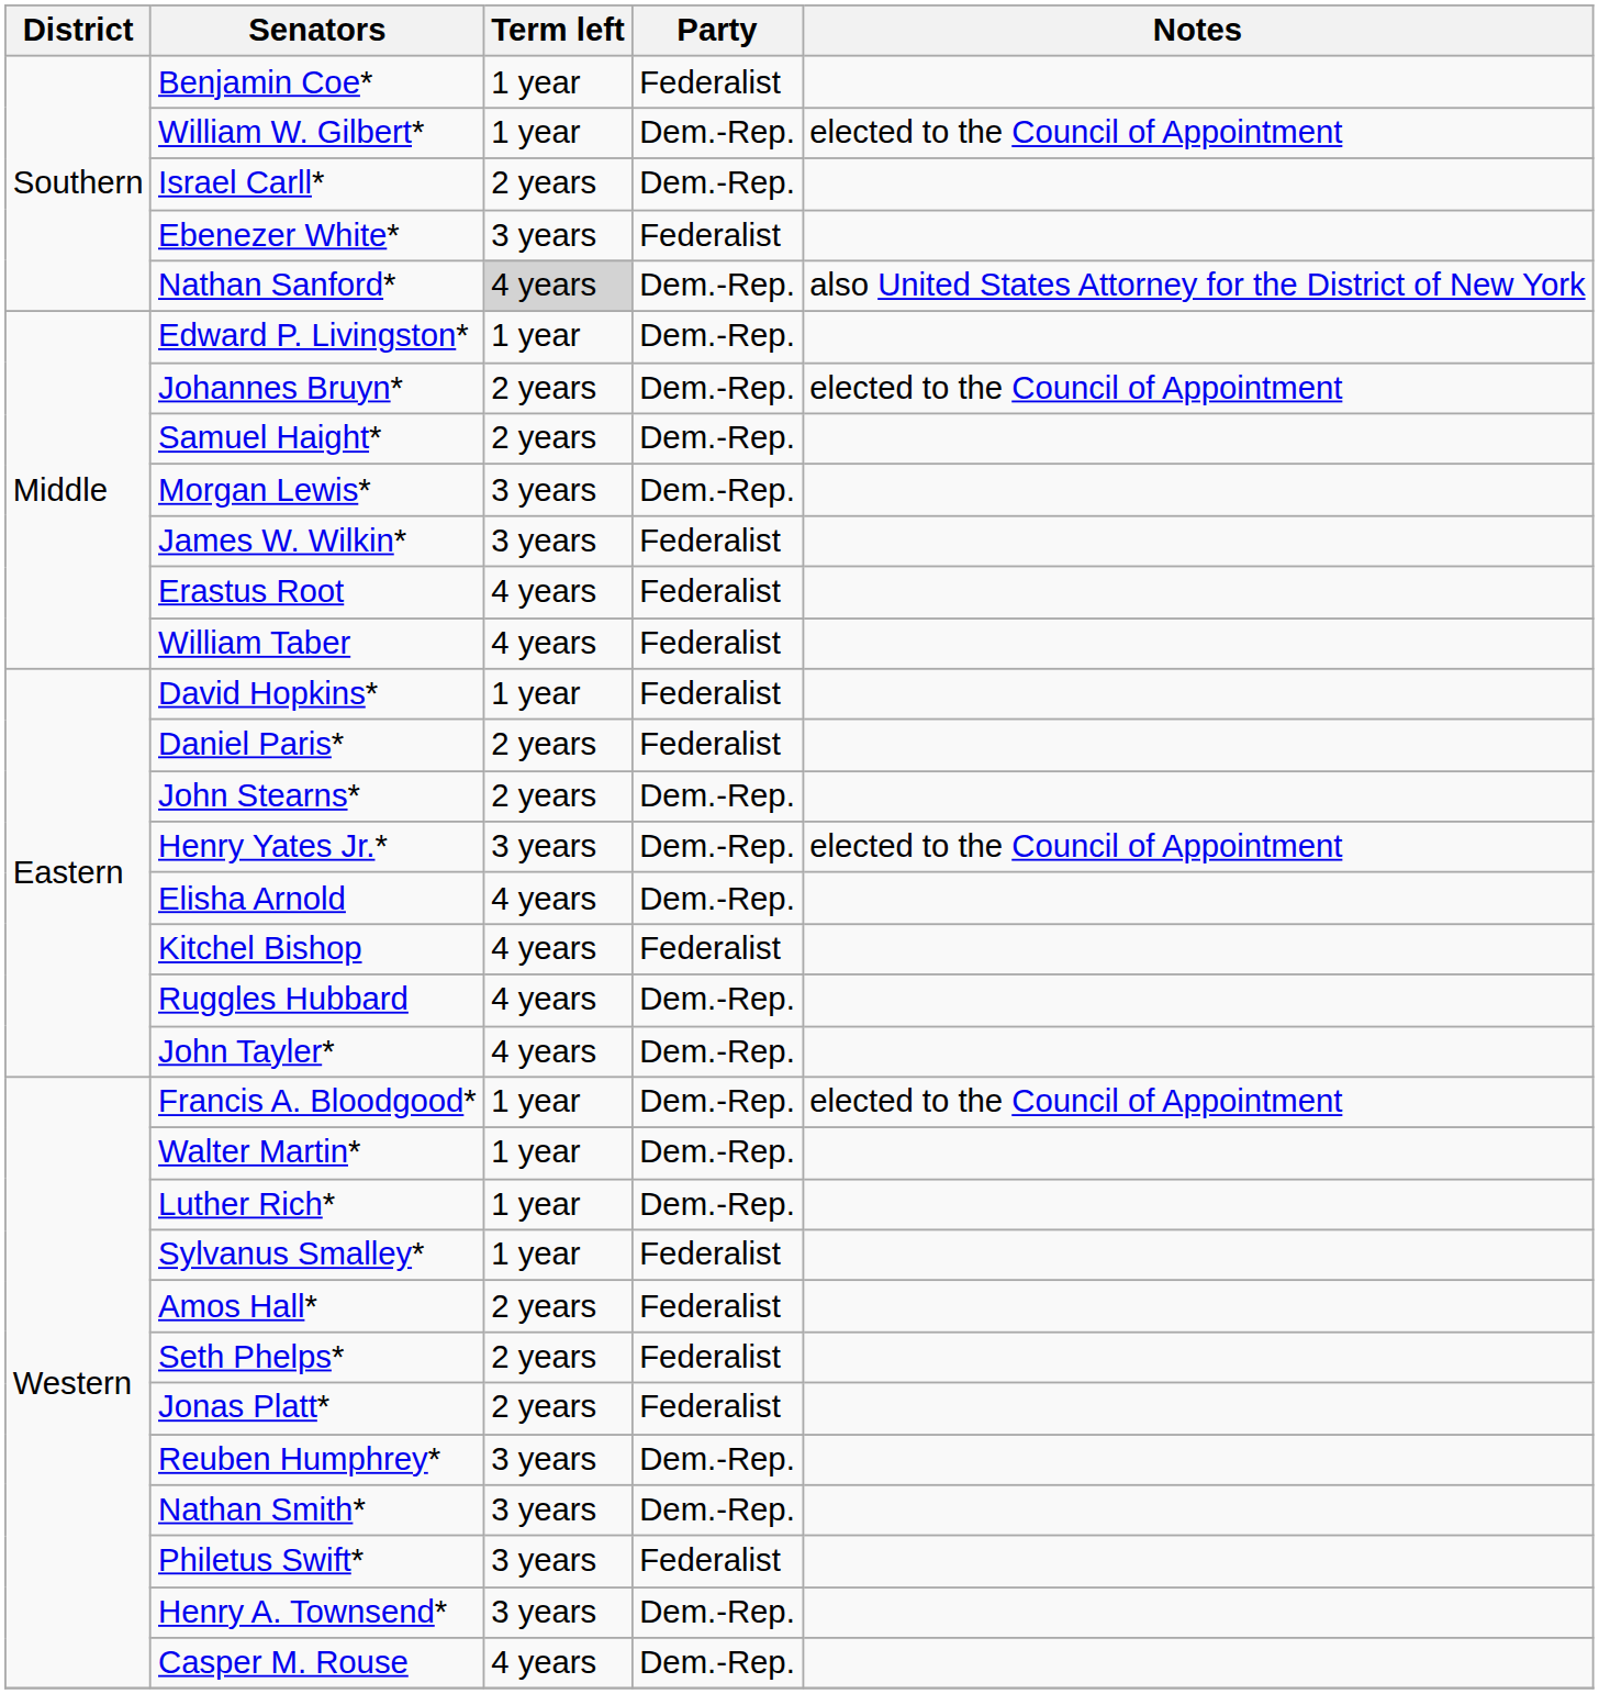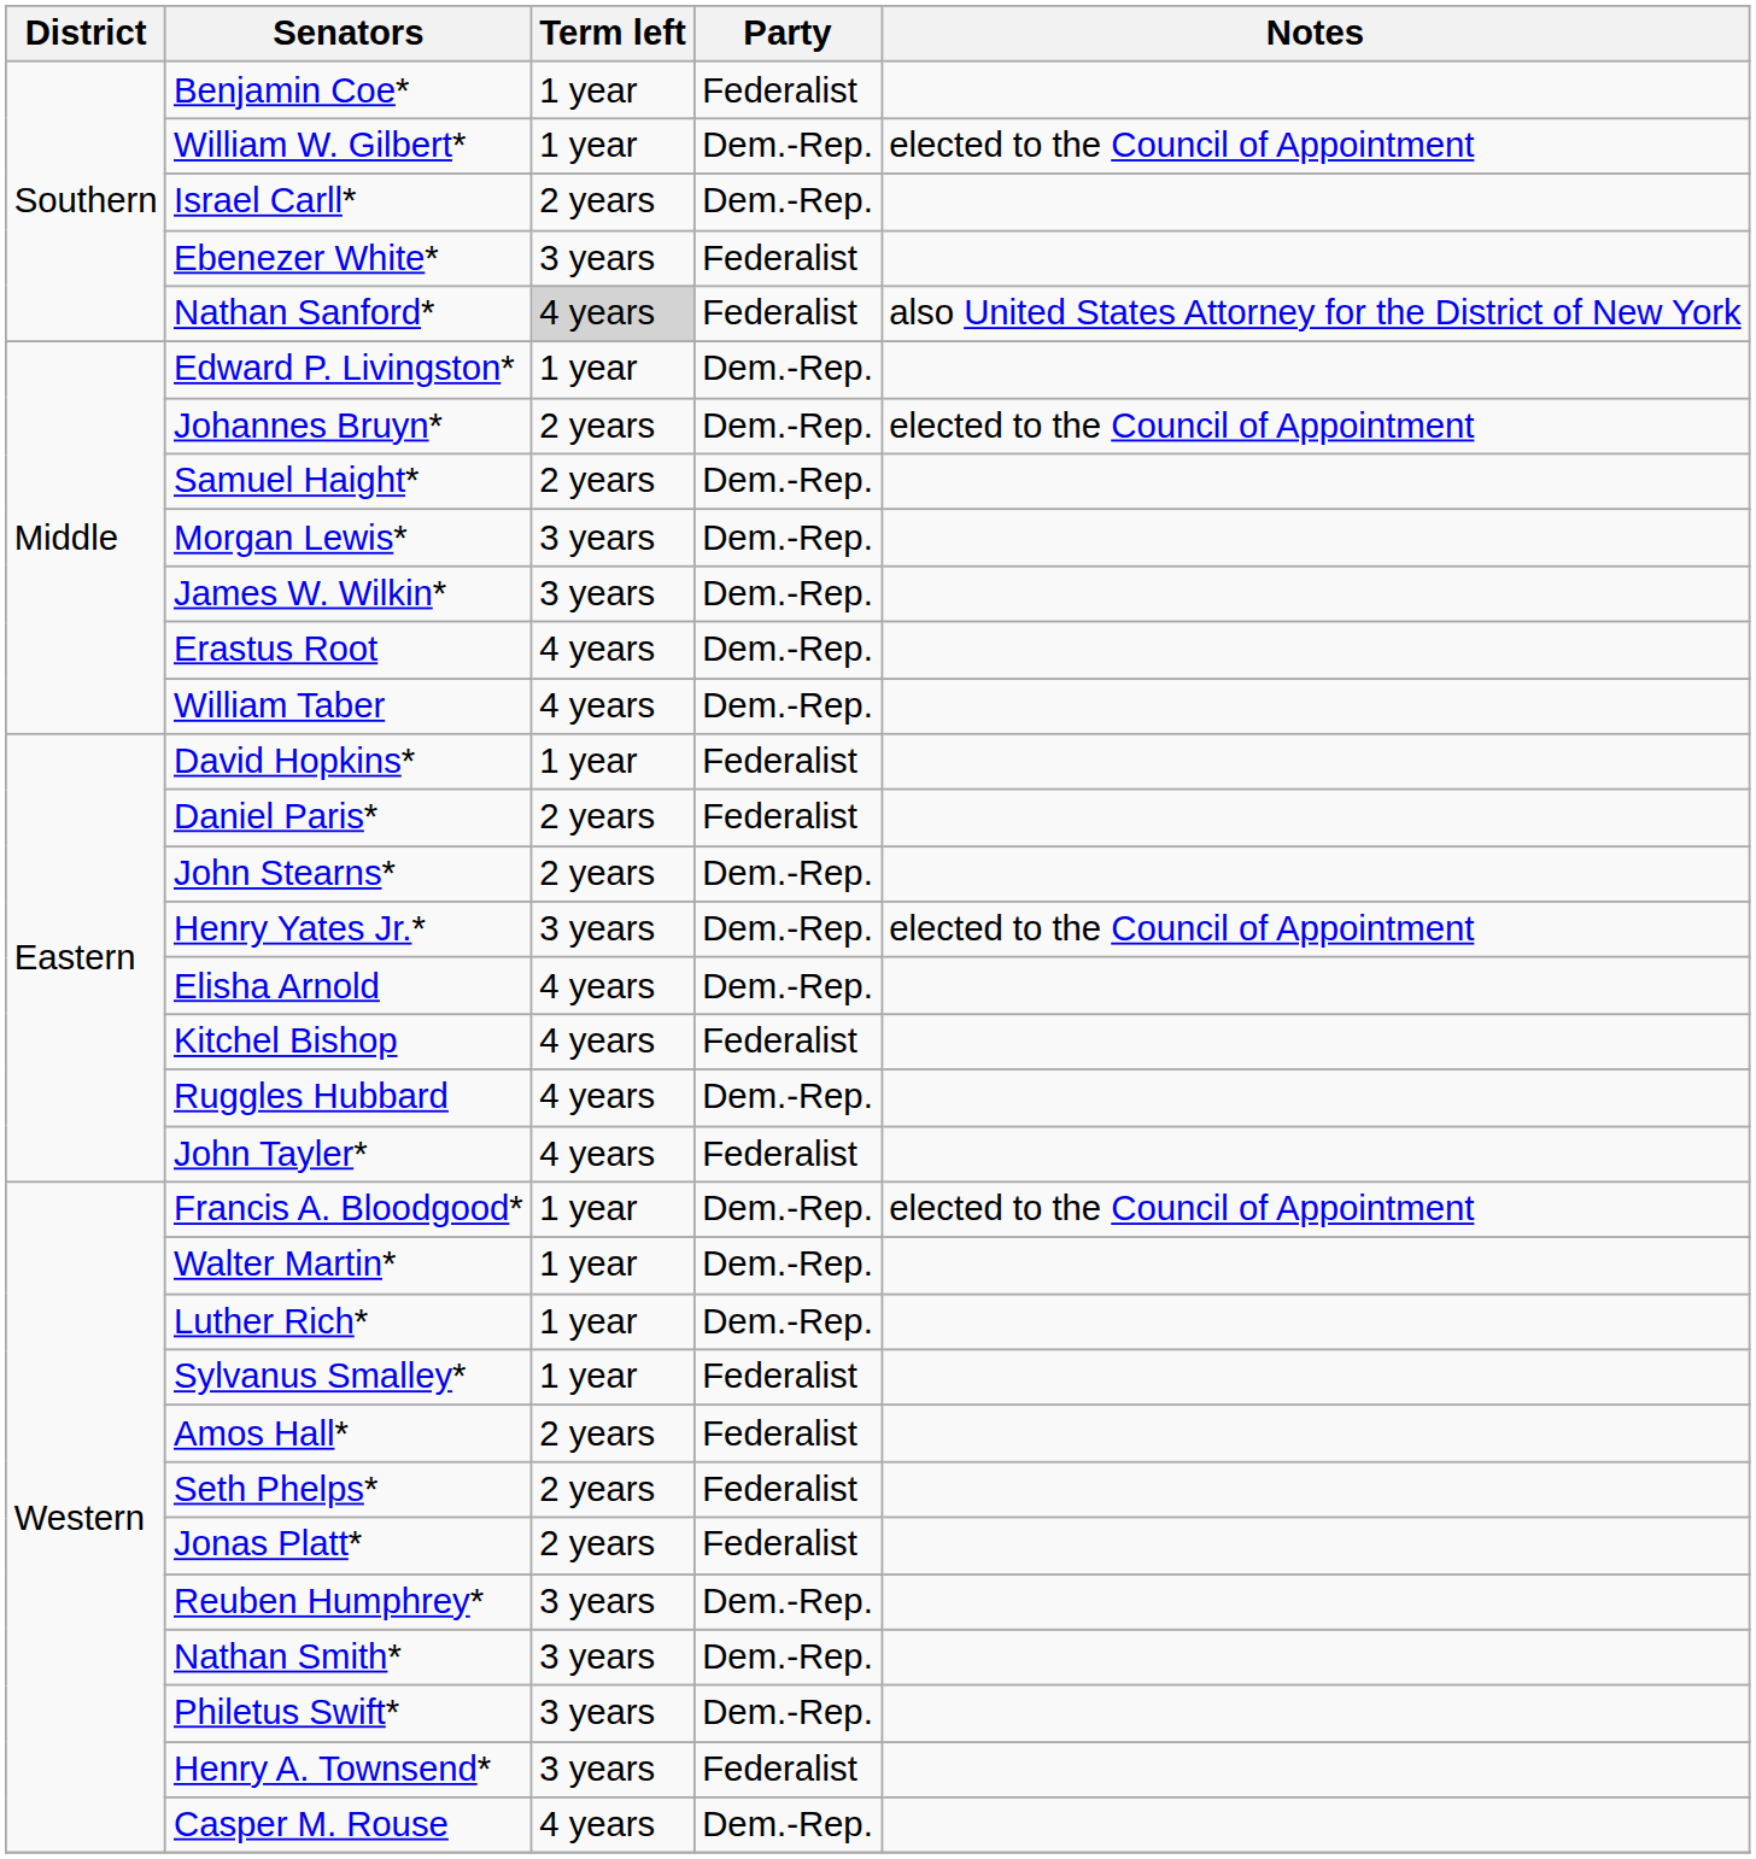Nathan Sanford* | Party: Dem.-Rep. -> Federalist
James W. Wilkin* | Party: Federalist -> Dem.-Rep.
Erastus Root | Party: Federalist -> Dem.-Rep.
William Taber | Party: Federalist -> Dem.-Rep.
John Tayler* | Party: Dem.-Rep. -> Federalist
Philetus Swift* | Party: Federalist -> Dem.-Rep.
Henry A. Townsend* | Party: Dem.-Rep. -> Federalist
